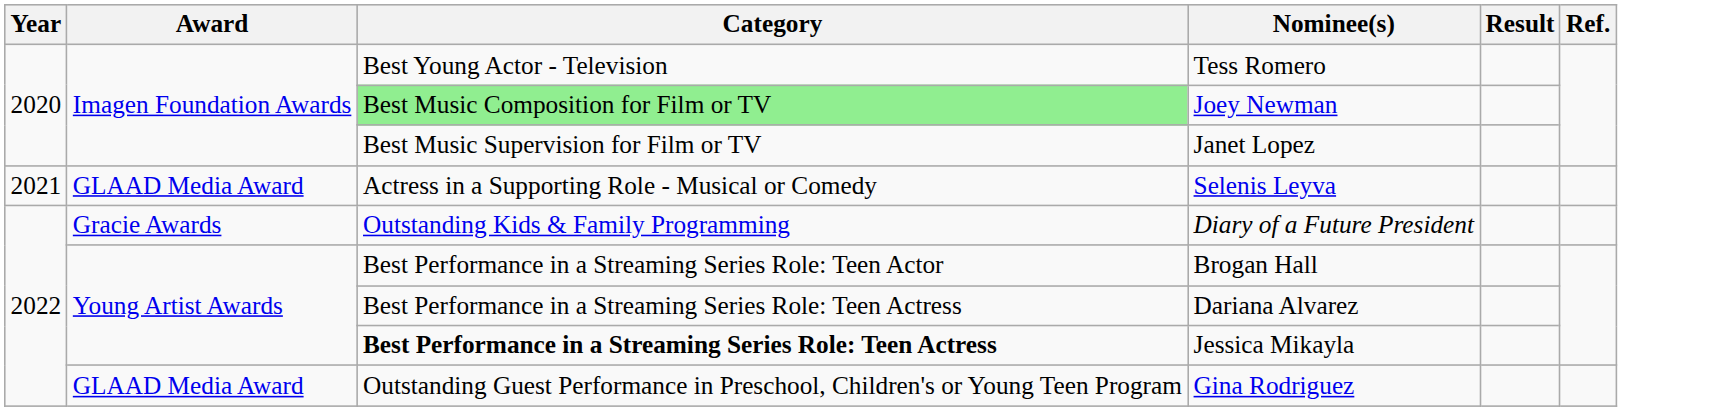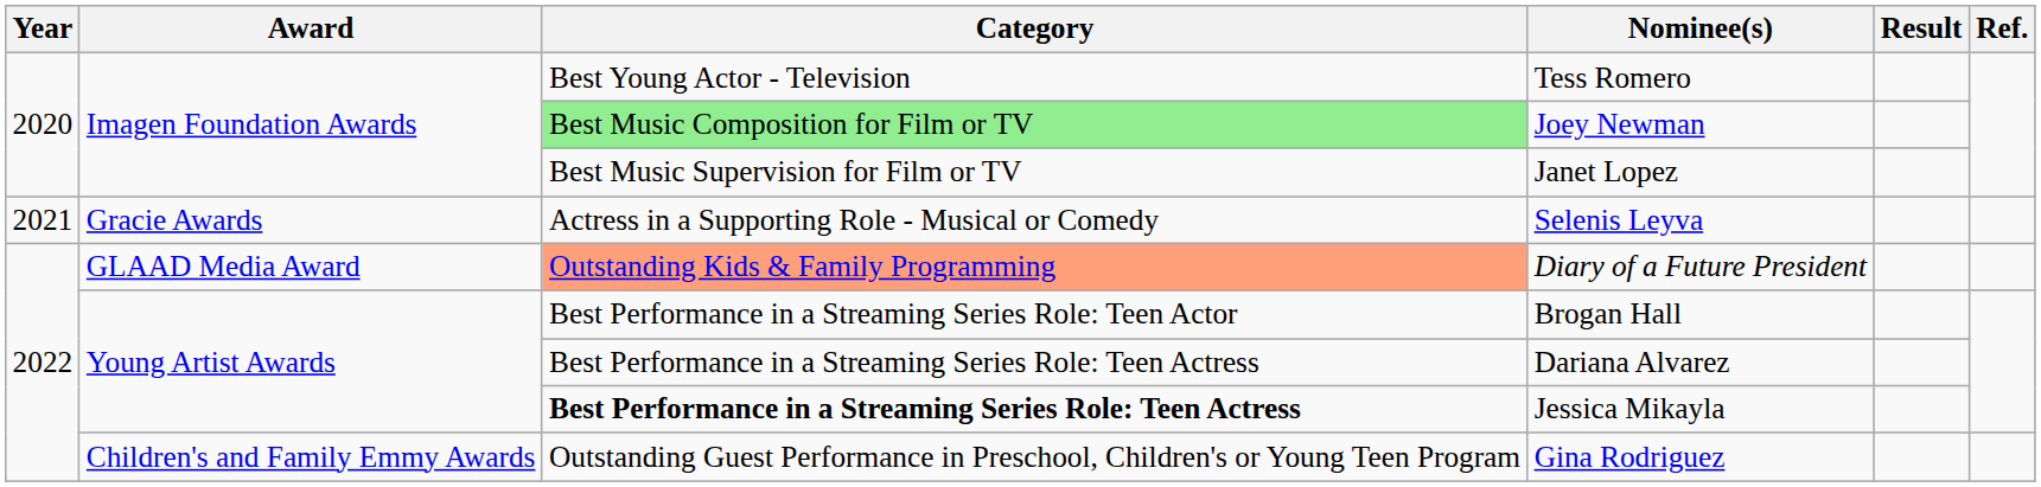Selenis Leyva | Award: GLAAD Media Award -> Gracie Awards
Diary of a Future President | Award: Gracie Awards -> GLAAD Media Award
Diary of a Future President | Category: no background -> lightsalmon background
Gina Rodriguez | Award: GLAAD Media Award -> Children's and Family Emmy Awards
